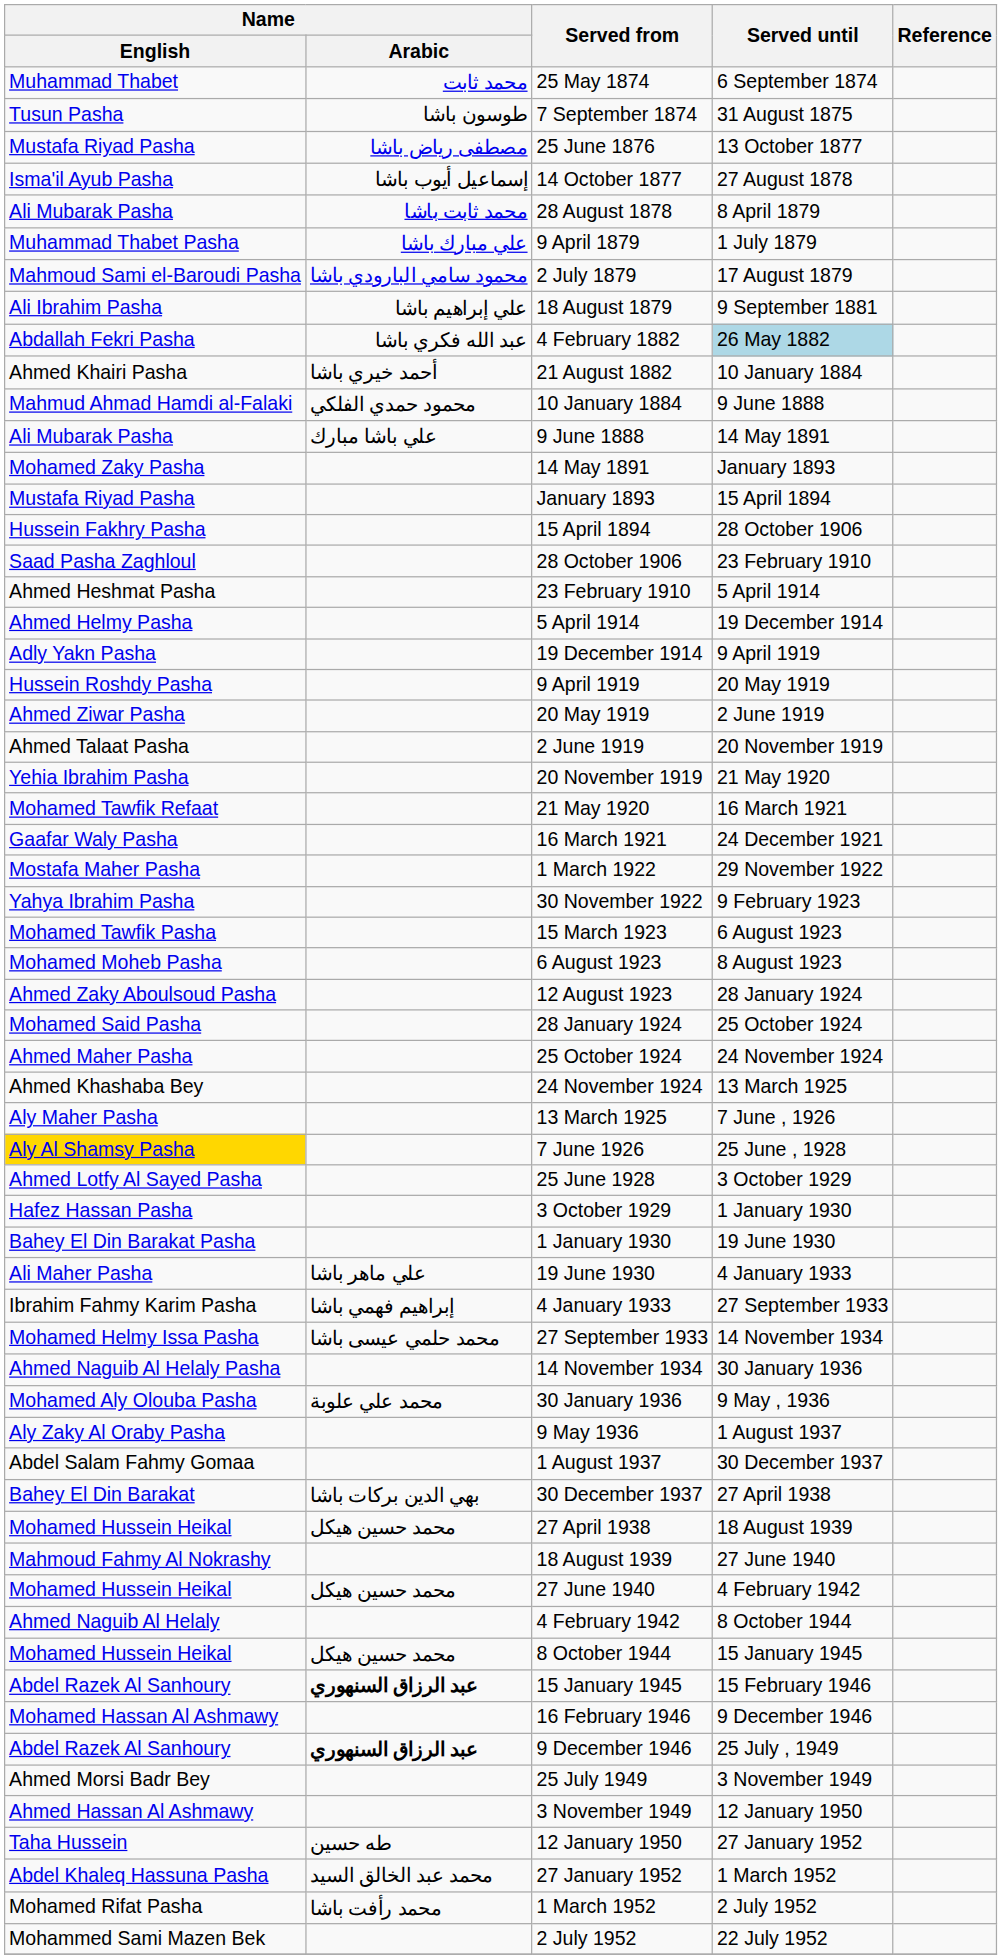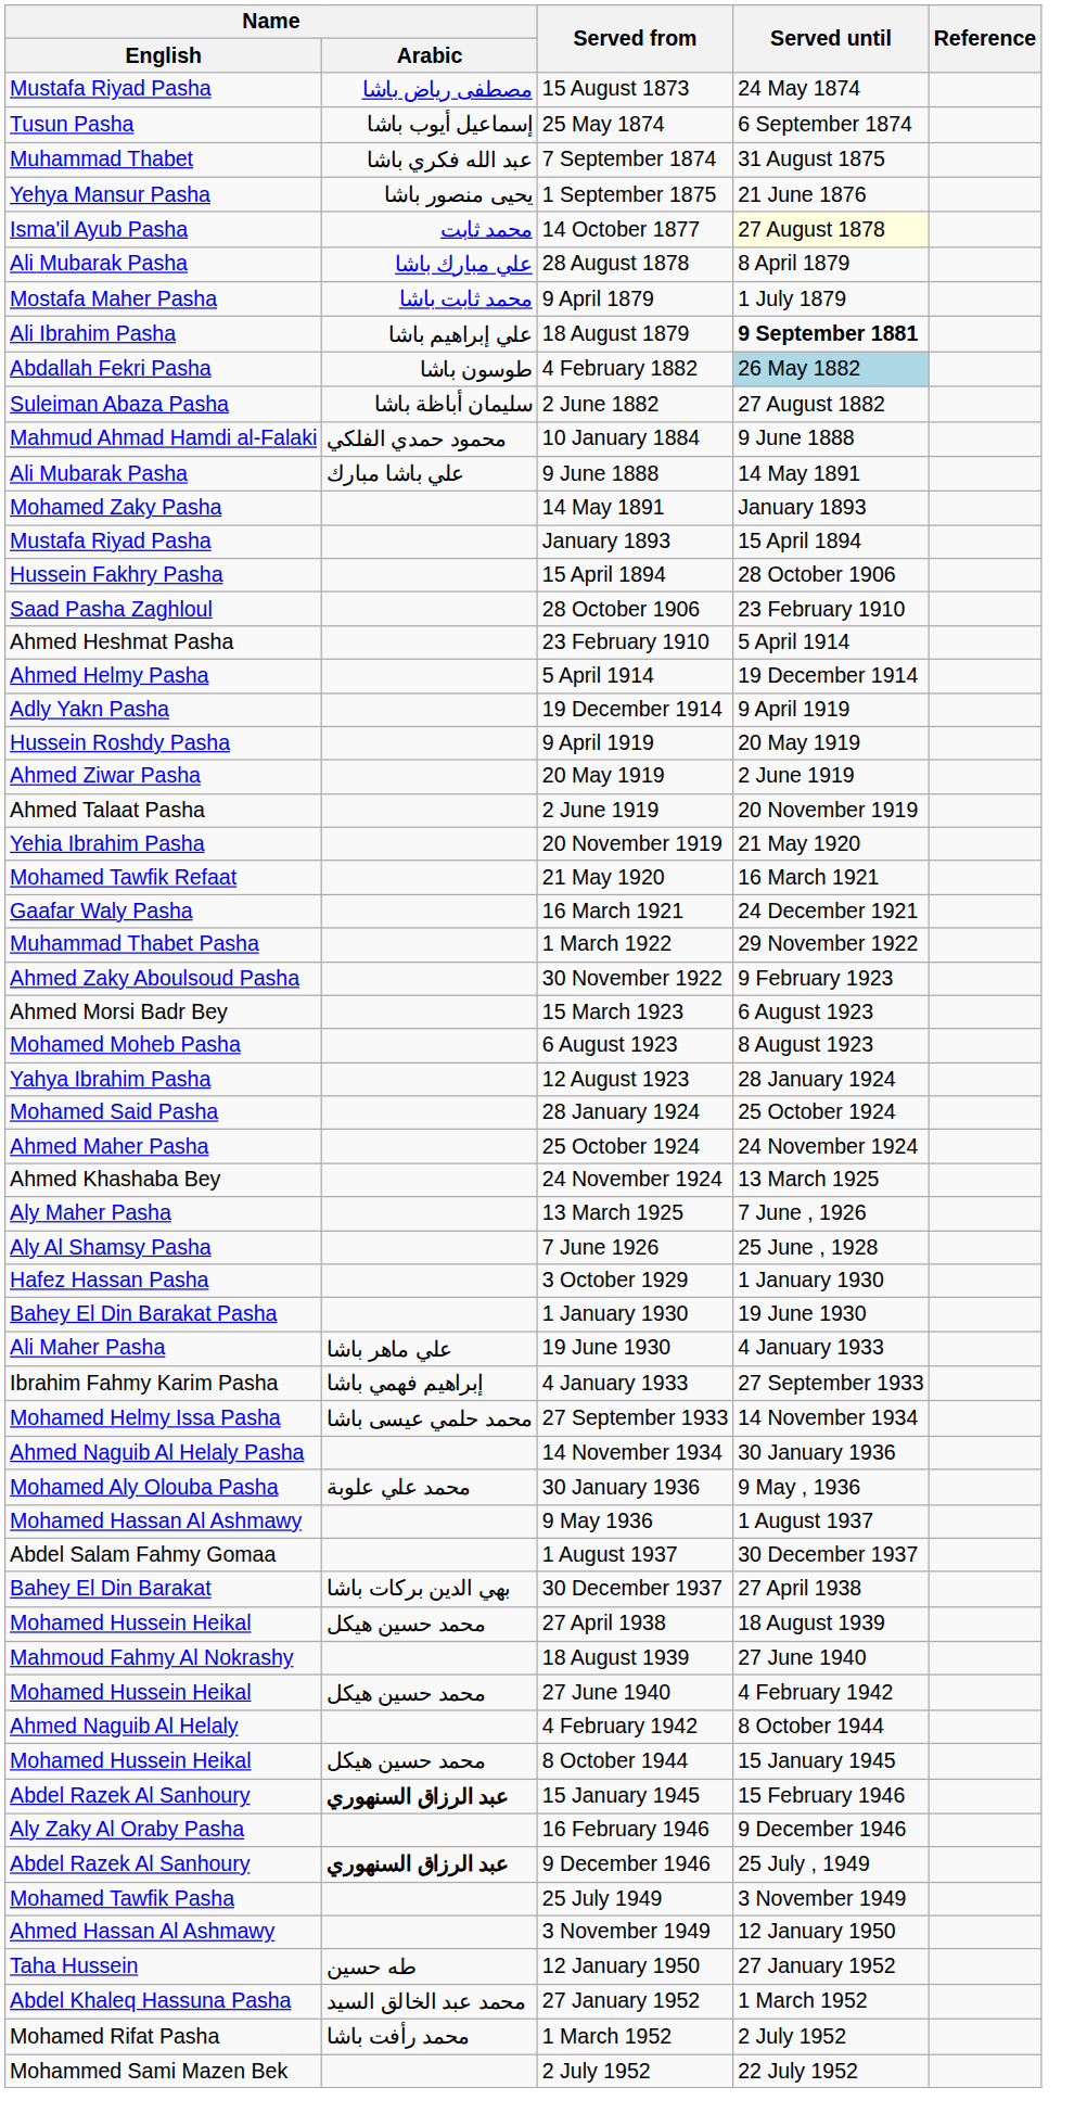+ row: Mustafa Riyad Pasha | مصطفى رياض باشا | 15 August 1873 | 24 May 1874
25 May 1874 | Name / English: Muhammad Thabet -> Tusun Pasha
25 May 1874 | Name / Arabic: محمد ثابت -> إسماعيل أيوب باشا
7 September 1874 | Name / English: Tusun Pasha -> Muhammad Thabet
7 September 1874 | Name / Arabic: طوسون باشا -> عبد الله فكري باشا
+ row: Yehya Mansur Pasha | يحيى منصور باشا | 1 September 1875 | 21 June 1876
- row: Mustafa Riyad Pasha | مصطفى رياض باشا | 25 June 1876 | 13 October 1877
14 October 1877 | Name / Arabic: إسماعيل أيوب باشا -> محمد ثابت
14 October 1877 | Served until: no background -> lightyellow background
28 August 1878 | Name / Arabic: محمد ثابت باشا -> علي مبارك باشا
9 April 1879 | Name / English: Muhammad Thabet Pasha -> Mostafa Maher Pasha
9 April 1879 | Name / Arabic: علي مبارك باشا -> محمد ثابت باشا
- row: Mahmoud Sami el-Baroudi Pasha | محمود سامي البارودي باشا | 2 July 1879 | 17 August 1879
18 August 1879 | Served until: normal -> bold
4 February 1882 | Name / Arabic: عبد الله فكري باشا -> طوسون باشا
+ row: Suleiman Abaza Pasha | سليمان أباظة باشا | 2 June 1882 | 27 August 1882
- row: Ahmed Khairi Pasha | أحمد خيري باشا | 21 August 1882 | 10 January 1884
1 March 1922 | Name / English: Mostafa Maher Pasha -> Muhammad Thabet Pasha
30 November 1922 | Name / English: Yahya Ibrahim Pasha -> Ahmed Zaky Aboulsoud Pasha
15 March 1923 | Name / English: Mohamed Tawfik Pasha -> Ahmed Morsi Badr Bey
12 August 1923 | Name / English: Ahmed Zaky Aboulsoud Pasha -> Yahya Ibrahim Pasha
7 June 1926 | Name / English: gold background -> no background
- row: Ahmed Lotfy Al Sayed Pasha | 25 June 1928 | 3 October 1929
9 May 1936 | Name / English: Aly Zaky Al Oraby Pasha -> Mohamed Hassan Al Ashmawy
16 February 1946 | Name / English: Mohamed Hassan Al Ashmawy -> Aly Zaky Al Oraby Pasha
25 July 1949 | Name / English: Ahmed Morsi Badr Bey -> Mohamed Tawfik Pasha
